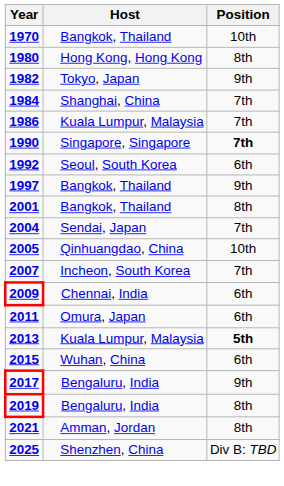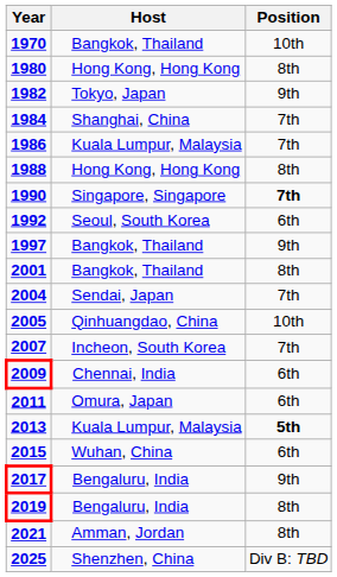+ row: 1988 | Hong Kong, Hong Kong | 8th
